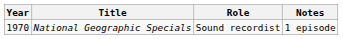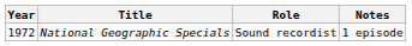National Geographic Specials | Year: 1970 -> 1972
